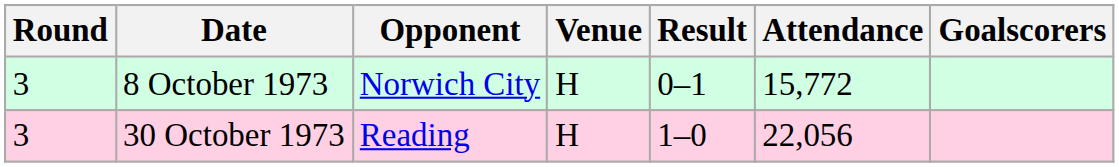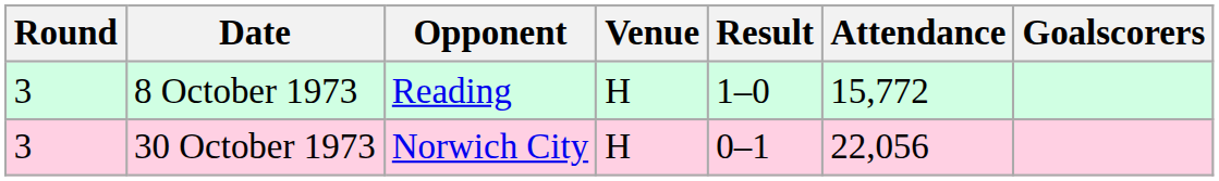8 October 1973 | Opponent: Norwich City -> Reading
8 October 1973 | Result: 0–1 -> 1–0
30 October 1973 | Opponent: Reading -> Norwich City
30 October 1973 | Result: 1–0 -> 0–1
